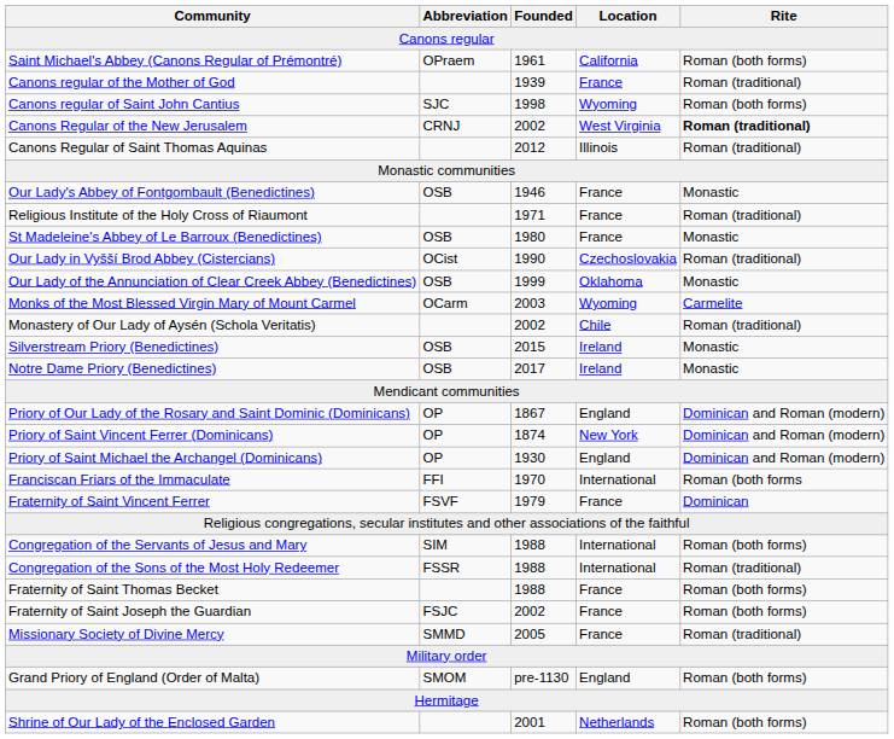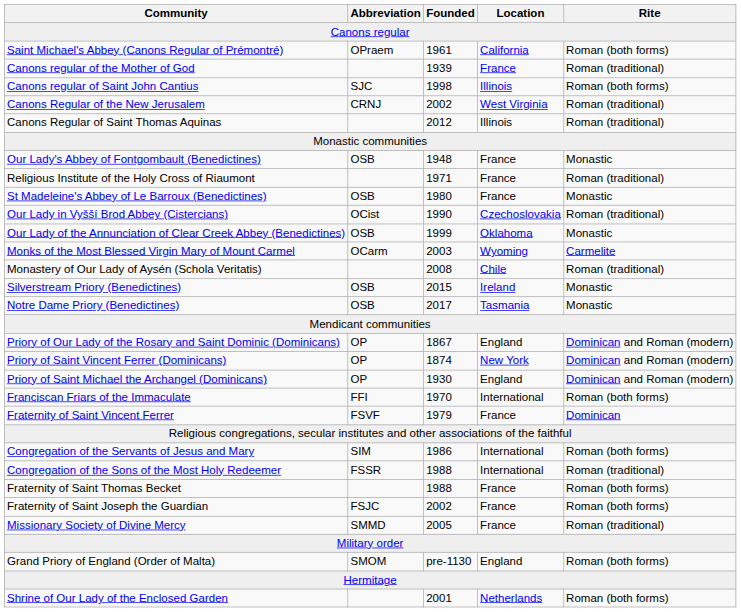Canons regular of Saint John Cantius | Location: Wyoming -> Illinois
Canons Regular of the New Jerusalem | Rite: bold -> normal
Our Lady's Abbey of Fontgombault (Benedictines) | Founded: 1946 -> 1948
Monastery of Our Lady of Aysén (Schola Veritatis) | Founded: 2002 -> 2008
Notre Dame Priory (Benedictines) | Location: Ireland -> Tasmania
Franciscan Friars of the Immaculate | Rite: Roman (both forms -> Roman (both forms)
Congregation of the Servants of Jesus and Mary | Founded: 1988 -> 1986
